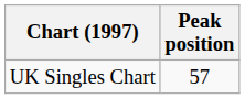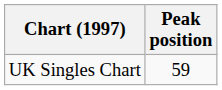UK Singles Chart | Peak position: 57 -> 59
